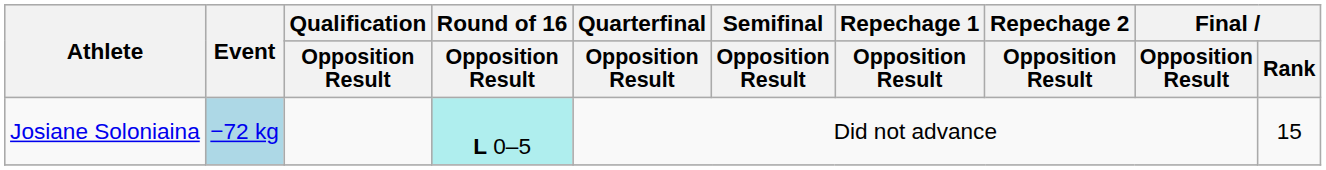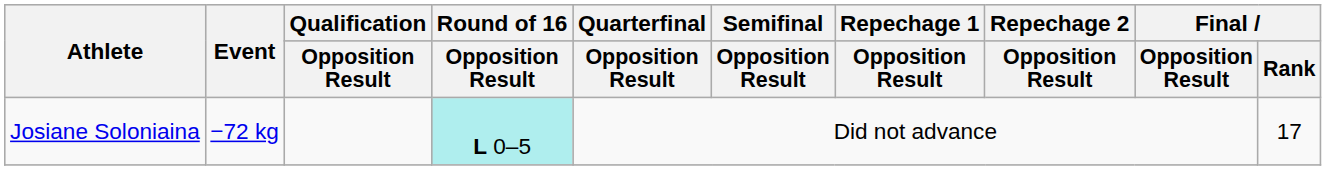Josiane Soloniaina | Event: lightblue background -> no background
Josiane Soloniaina | Final / Rank: 15 -> 17
